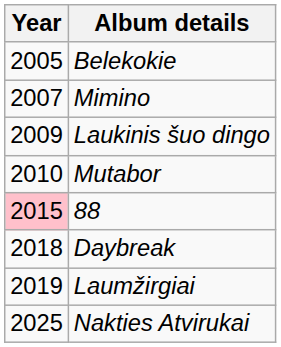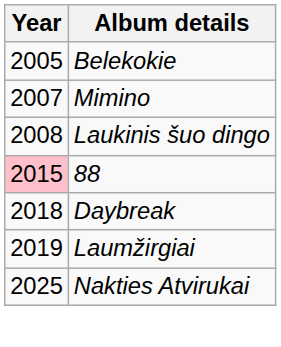Laukinis šuo dingo | Year: 2009 -> 2008
- row: 2010 | Mutabor
